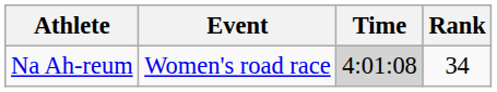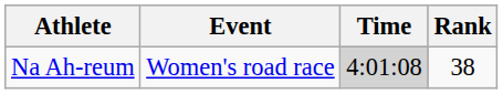Na Ah-reum | Rank: 34 -> 38
